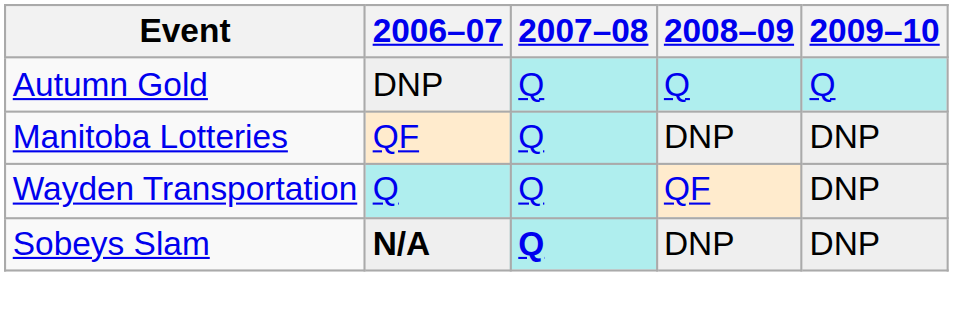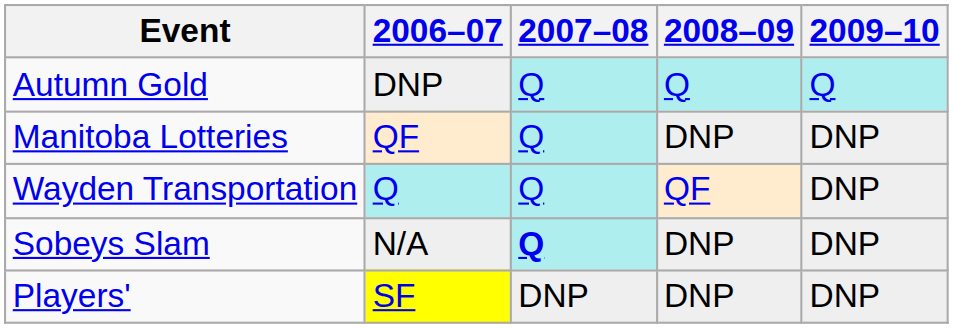Sobeys Slam | 2006–07: bold -> normal
+ row: Players' | SF | DNP | DNP | DNP
